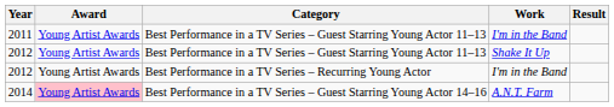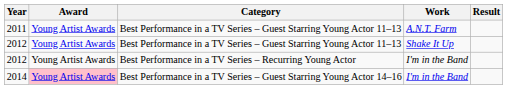2011 | Work: I'm in the Band -> A.N.T. Farm
2014 | Work: A.N.T. Farm -> I'm in the Band
